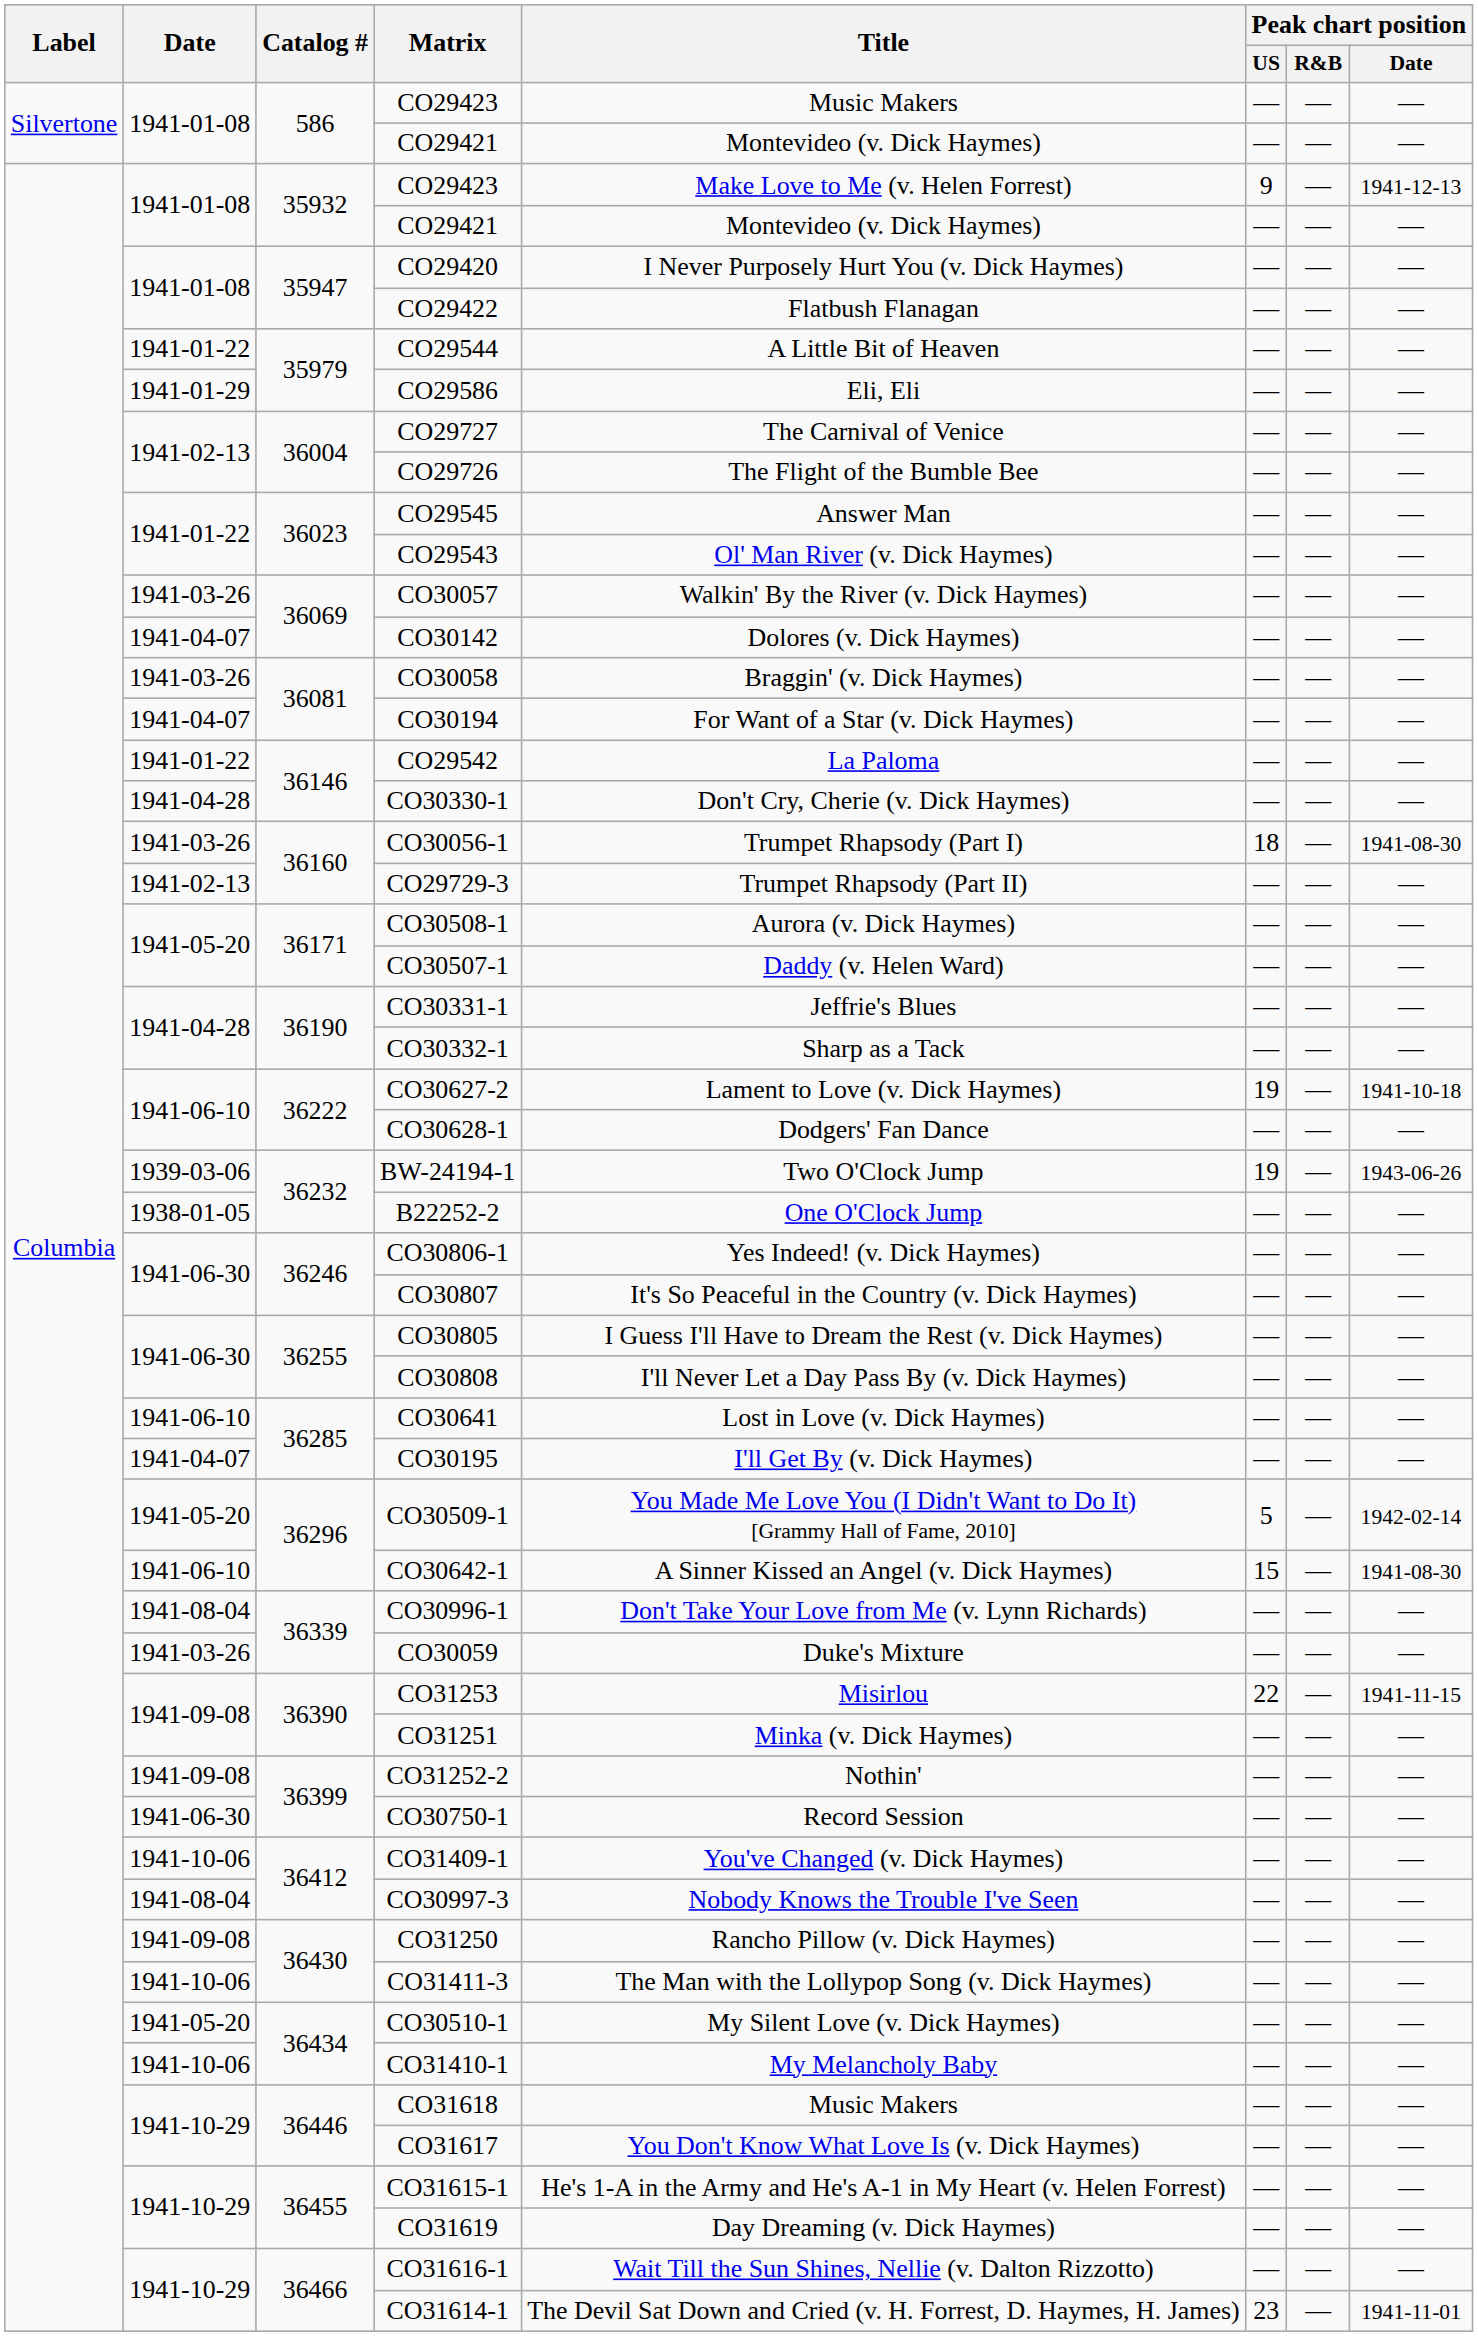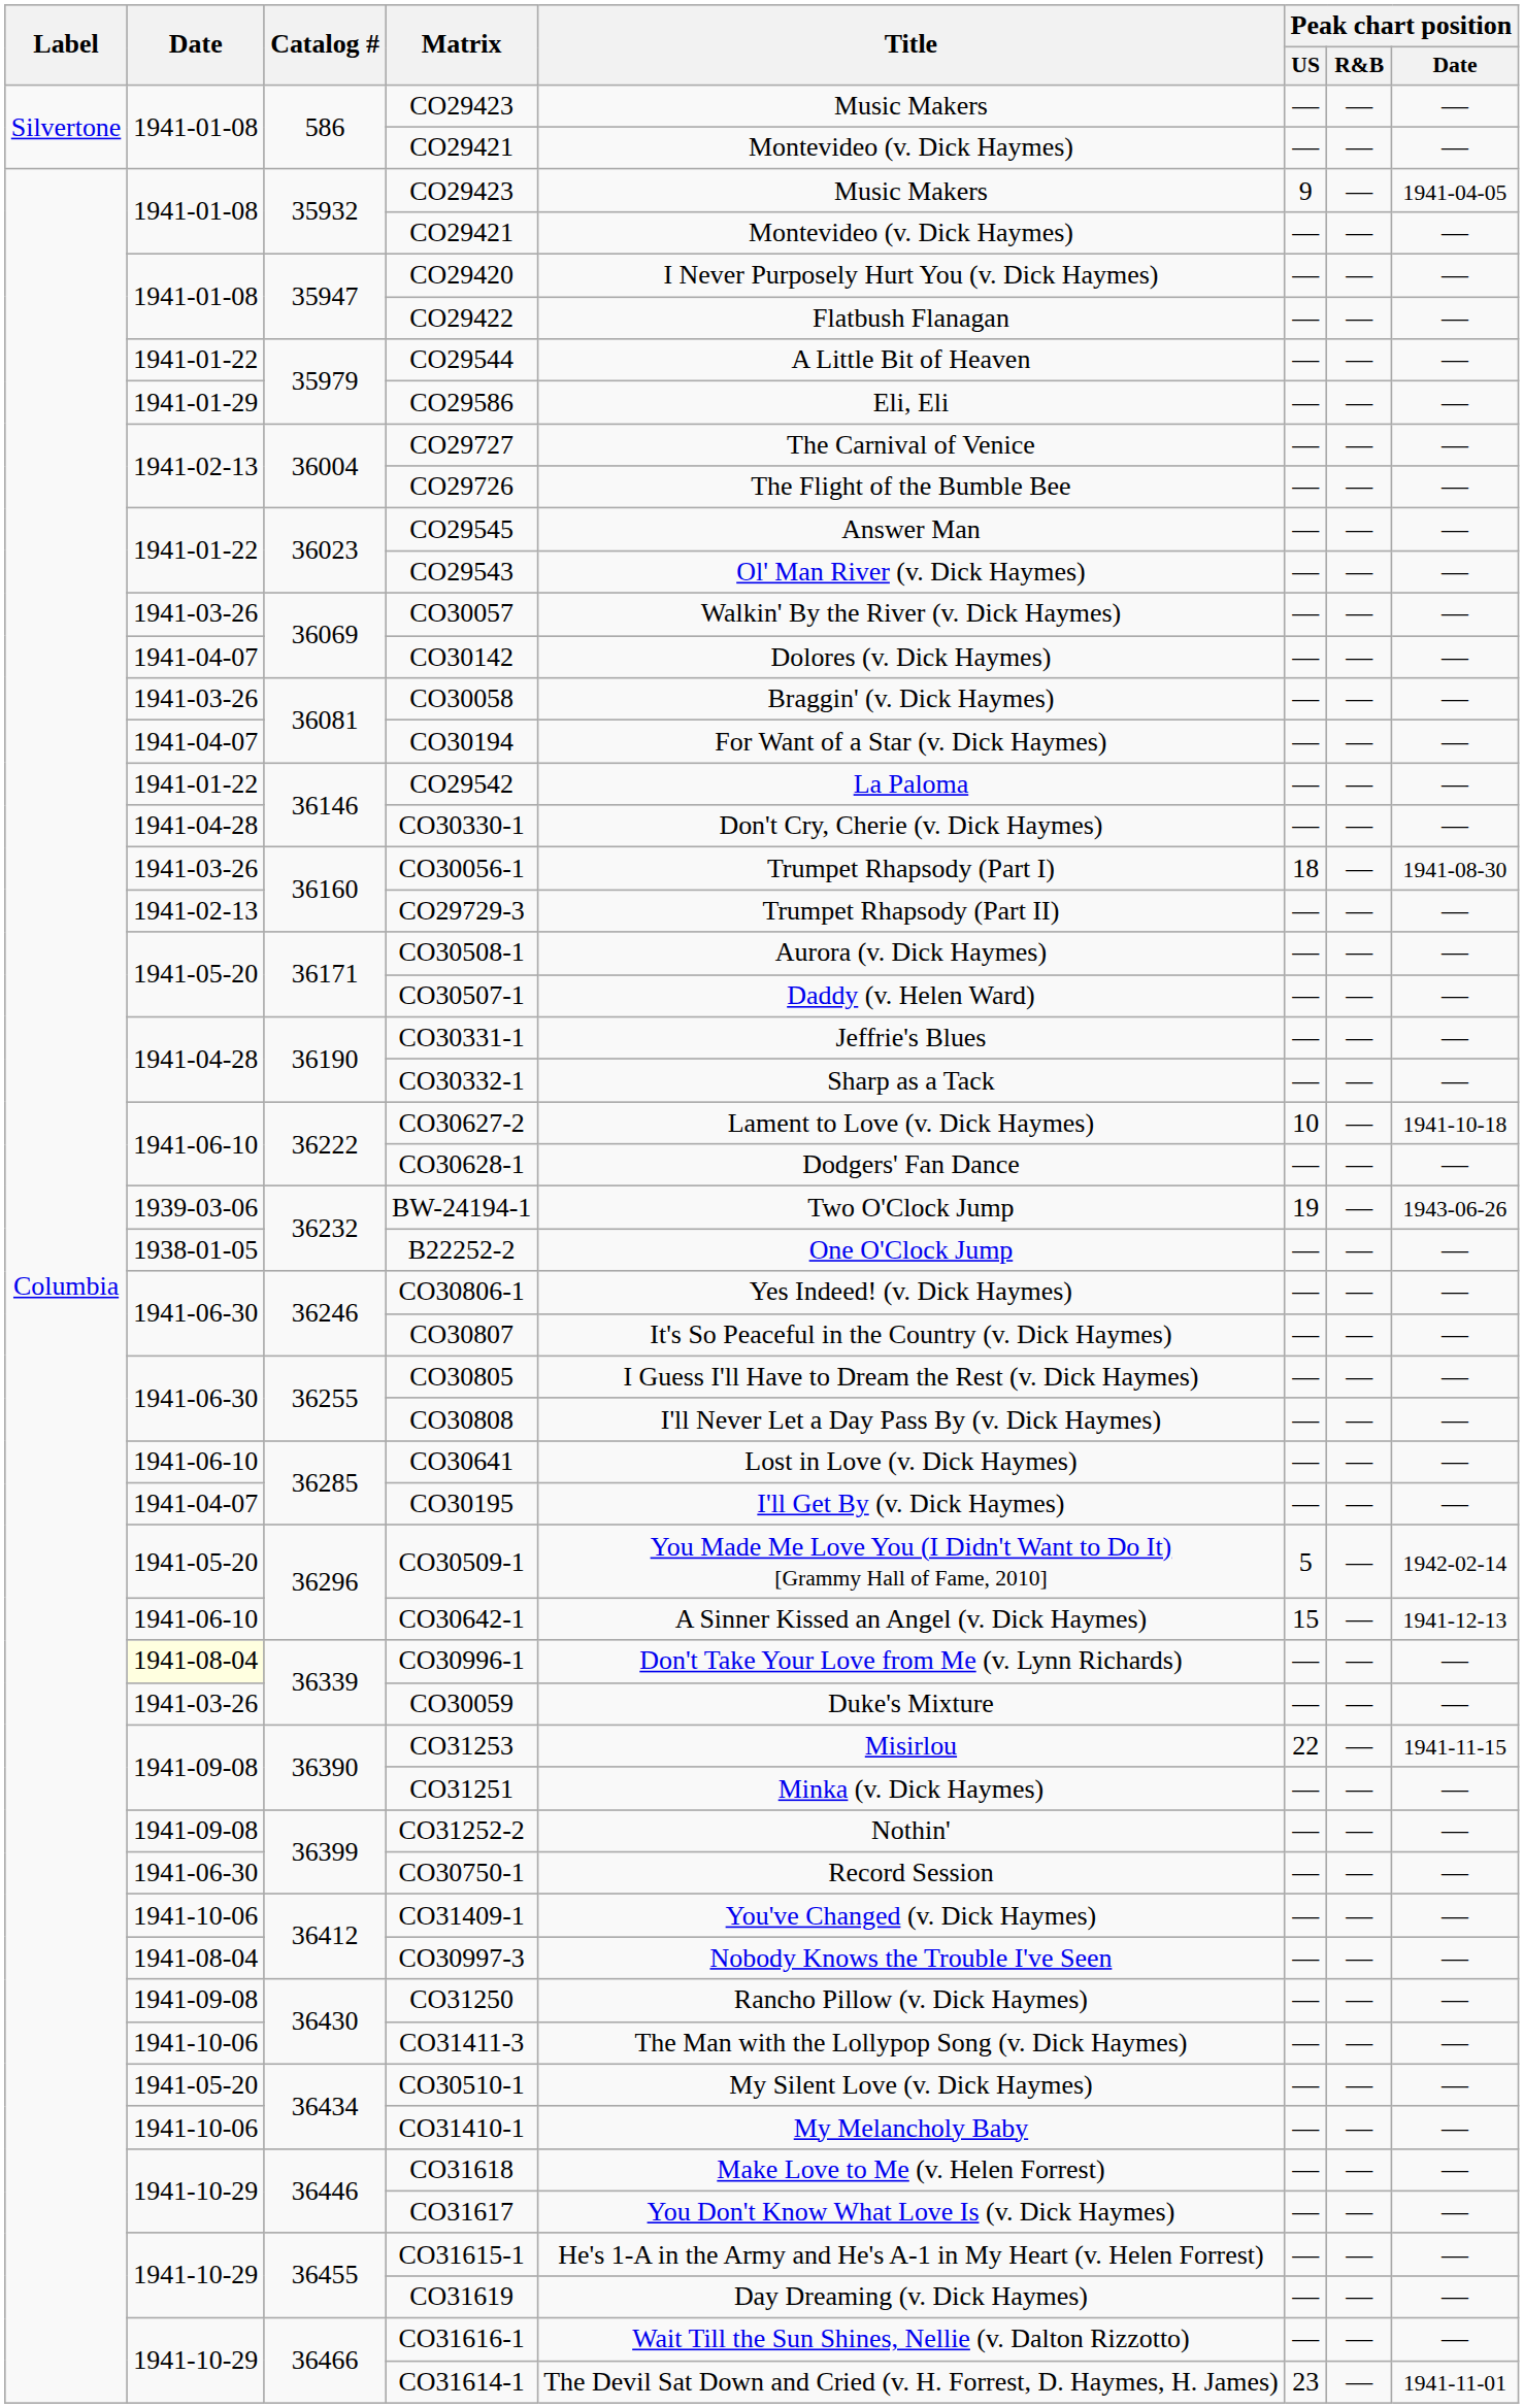35932 / CO29423 | Title: Make Love to Me (v. Helen Forrest) -> Music Makers
35932 / CO29423 | Peak chart position / Date: 1941-12-13 -> 1941-04-05
CO30627-2 | Peak chart position / US: 19 -> 10
CO30642-1 | Peak chart position / Date: 1941-08-30 -> 1941-12-13
CO30996-1 | Date: no background -> lightyellow background
CO31618 | Title: Music Makers -> Make Love to Me (v. Helen Forrest)
